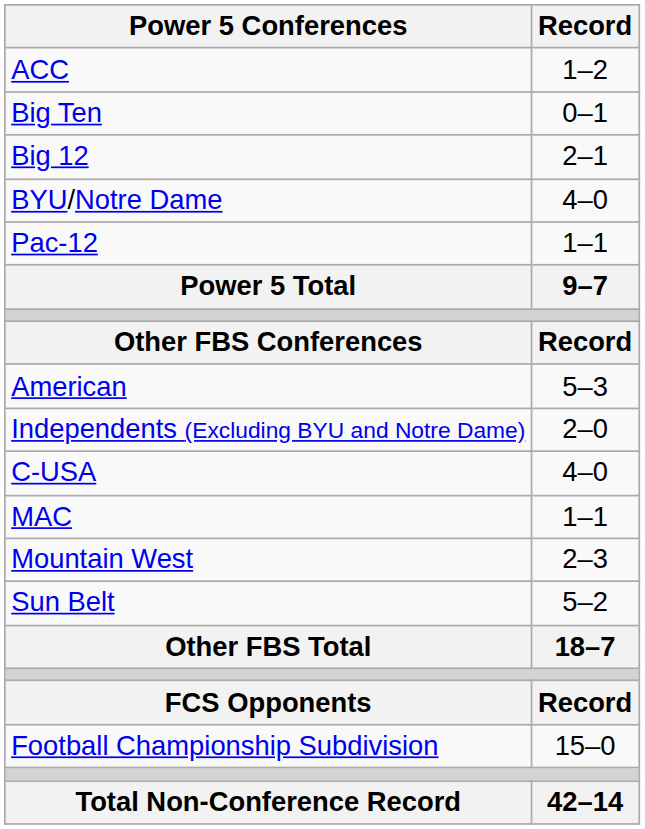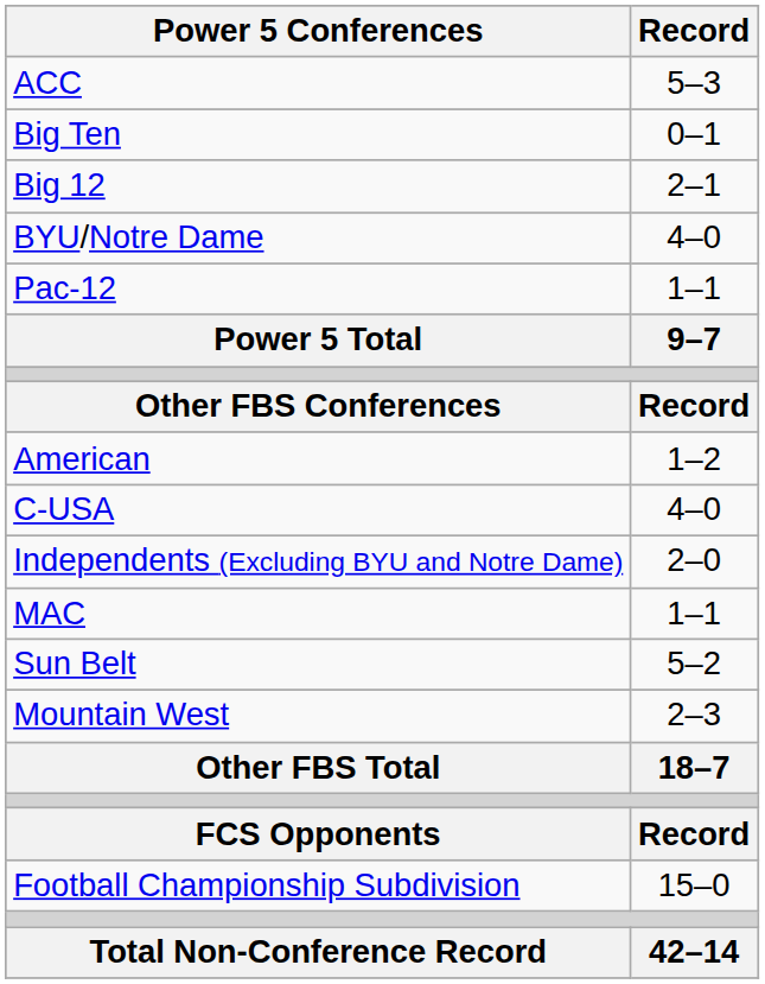ACC | Record: 1–2 -> 5–3
American | Record: 5–3 -> 1–2
rows swapped: C-USA <-> Independents (Excluding BYU and Notre Dame)
rows swapped: Mountain West <-> Sun Belt
